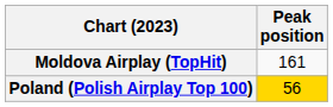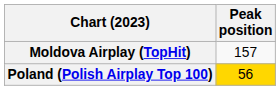Moldova Airplay (TopHit) | Peak position: 161 -> 157
